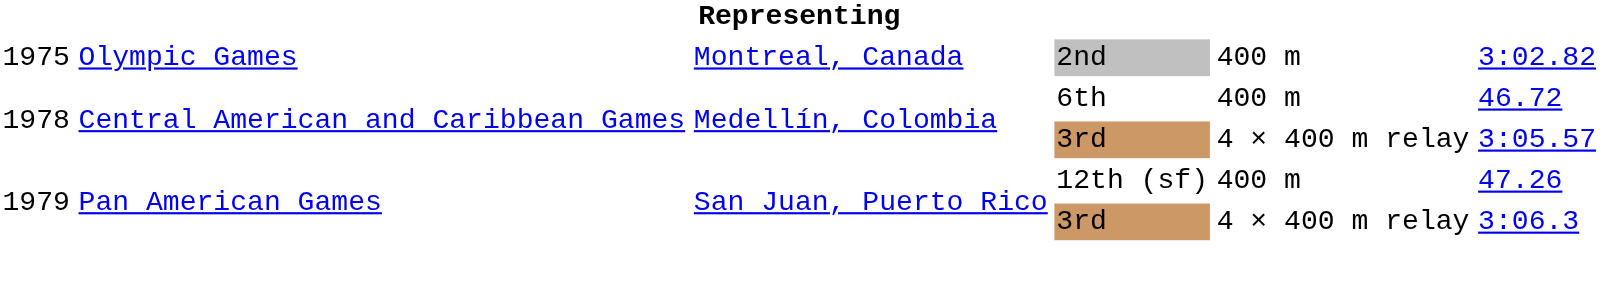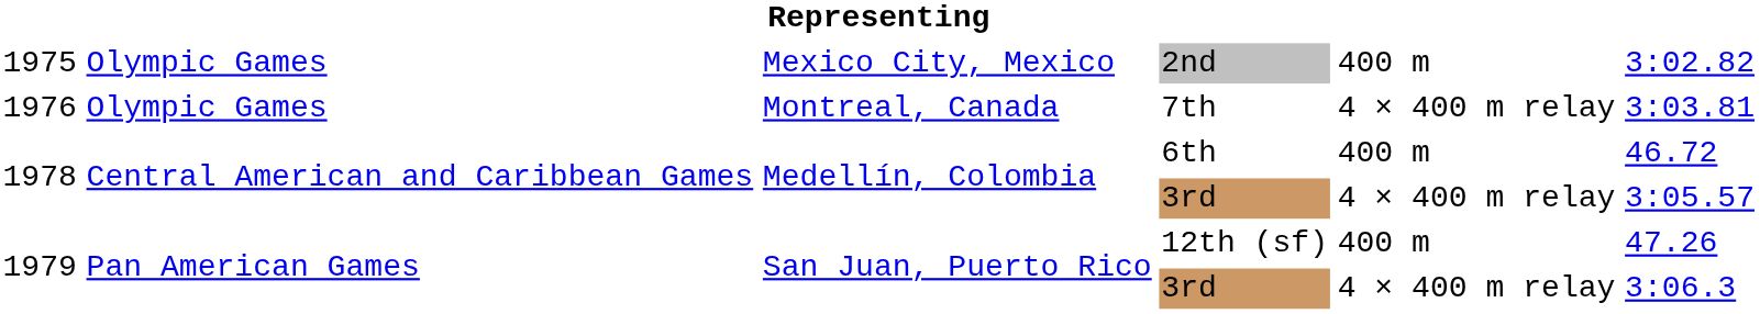2nd | column 3: Montreal, Canada -> Mexico City, Mexico
+ row: 1976 | Olympic Games | Montreal, Canada | 7th | 4 × 400 m relay | 3:03.81
